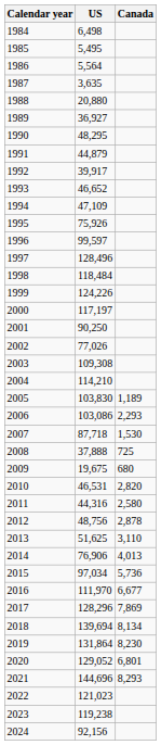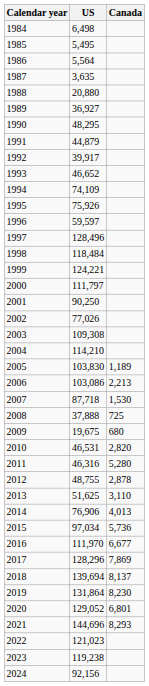1994 | US: 47,109 -> 74,109
1996 | US: 99,597 -> 59,597
1999 | US: 124,226 -> 124,221
2000 | US: 117,197 -> 111,797
2006 | Canada: 2,293 -> 2,213
2011 | US: 44,316 -> 46,316
2011 | Canada: 2,580 -> 5,280
2012 | US: 48,756 -> 48,755
2018 | Canada: 8,134 -> 8,137
